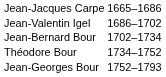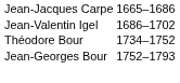- row: Jean-Bernard Bour | 1702–1734
